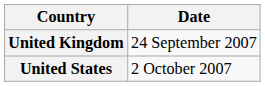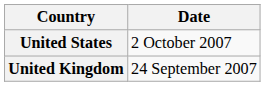rows swapped: United Kingdom <-> United States
